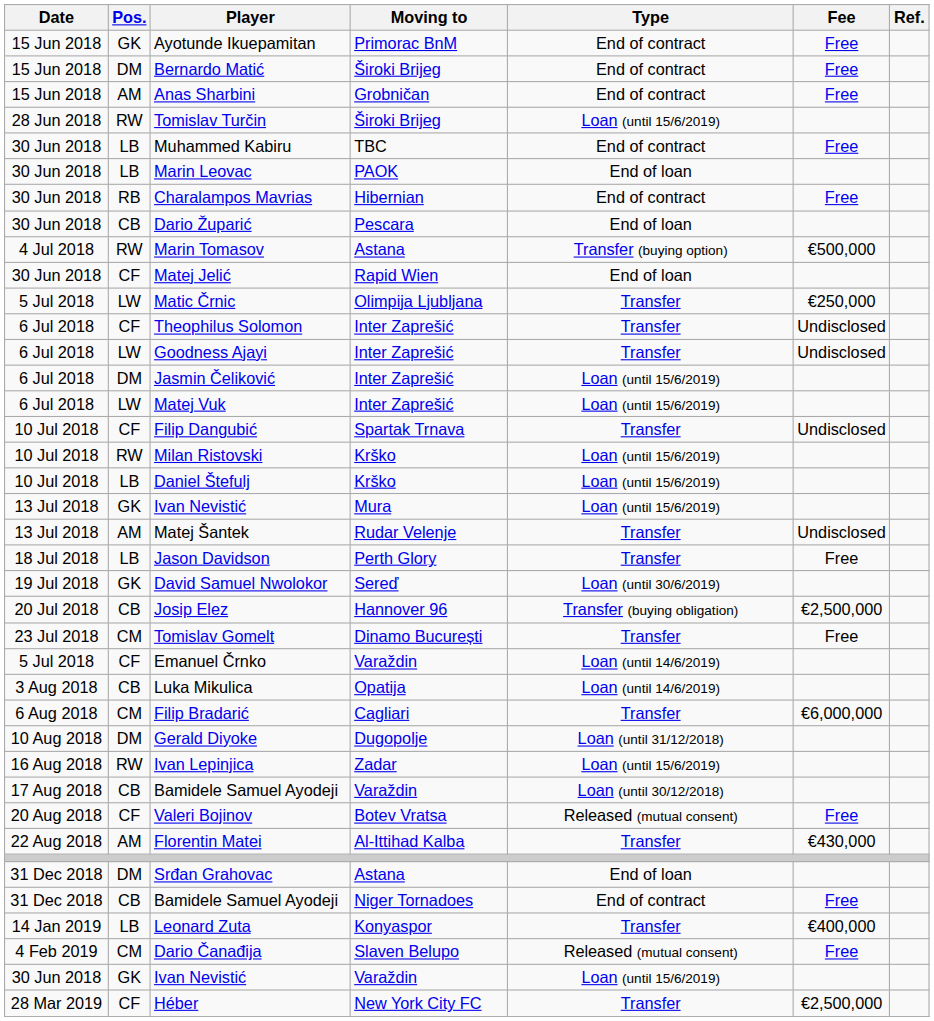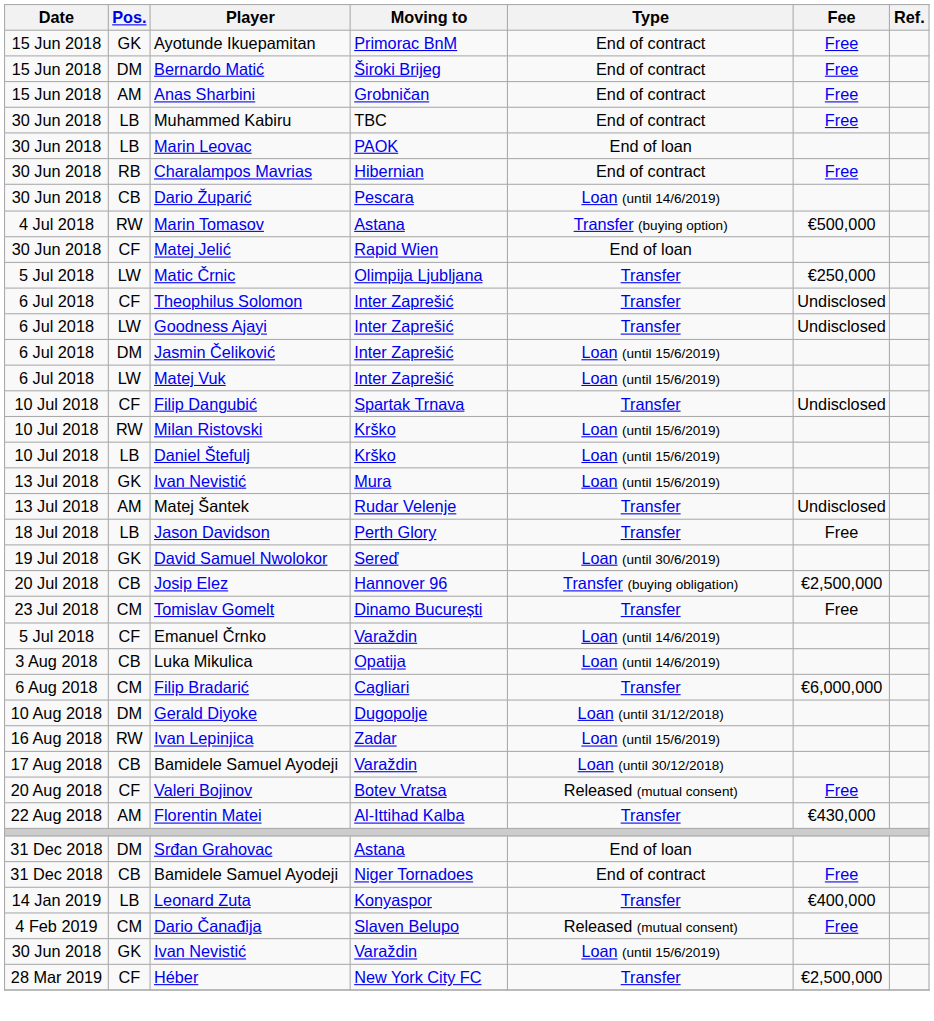- row: 28 Jun 2018 | RW | Tomislav Turčin | Široki Brijeg | Loan (until 15/6/2019)
Dario Župarić | Type: End of loan -> Loan (until 14/6/2019)
